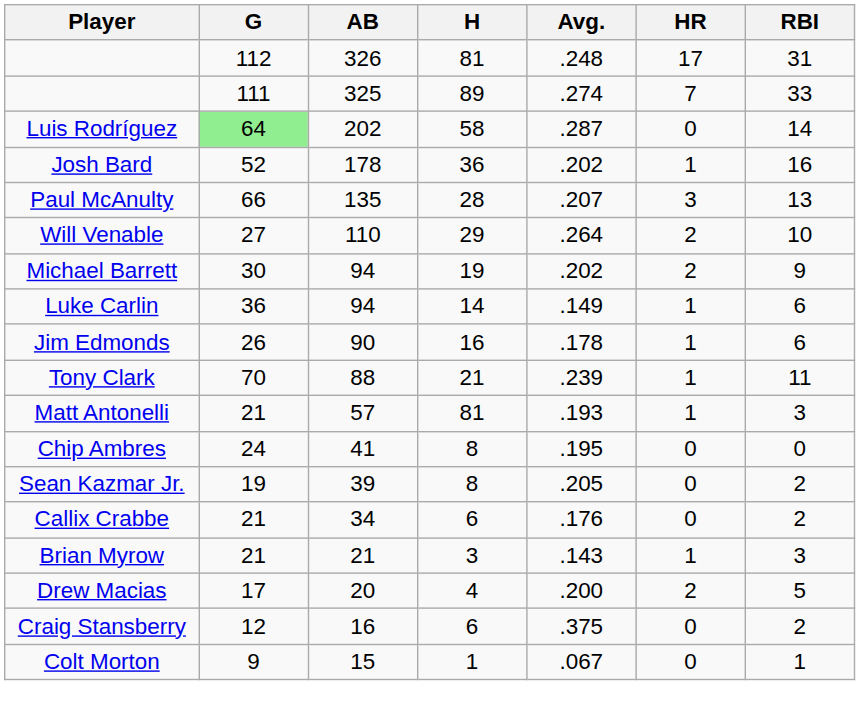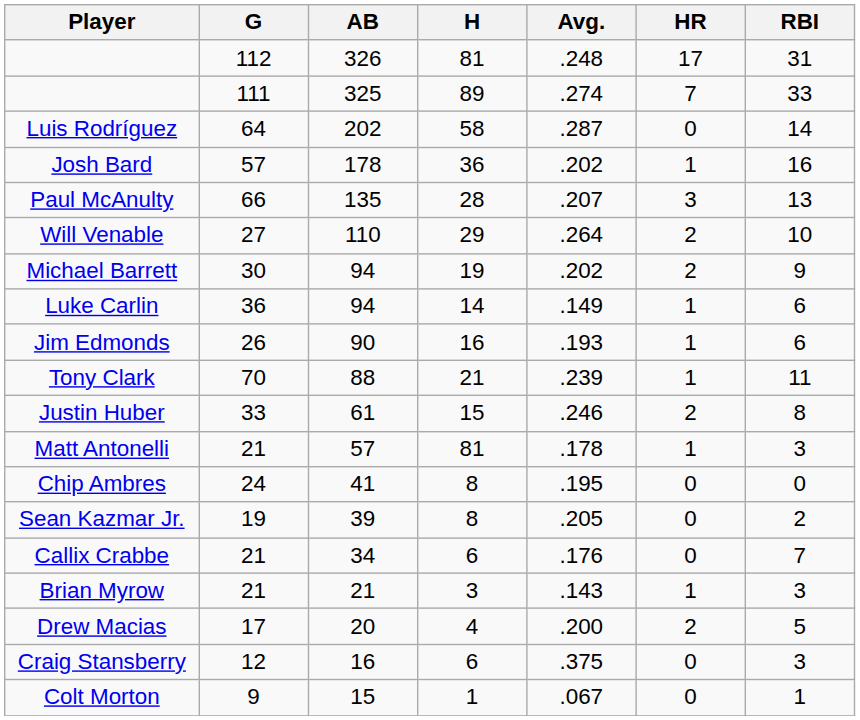Luis Rodríguez | G: lightgreen background -> no background
Josh Bard | G: 52 -> 57
Jim Edmonds | Avg.: .178 -> .193
+ row: Justin Huber | 33 | 61 | 15 | .246 | 2 | 8
Matt Antonelli | Avg.: .193 -> .178
Callix Crabbe | RBI: 2 -> 7
Craig Stansberry | RBI: 2 -> 3
